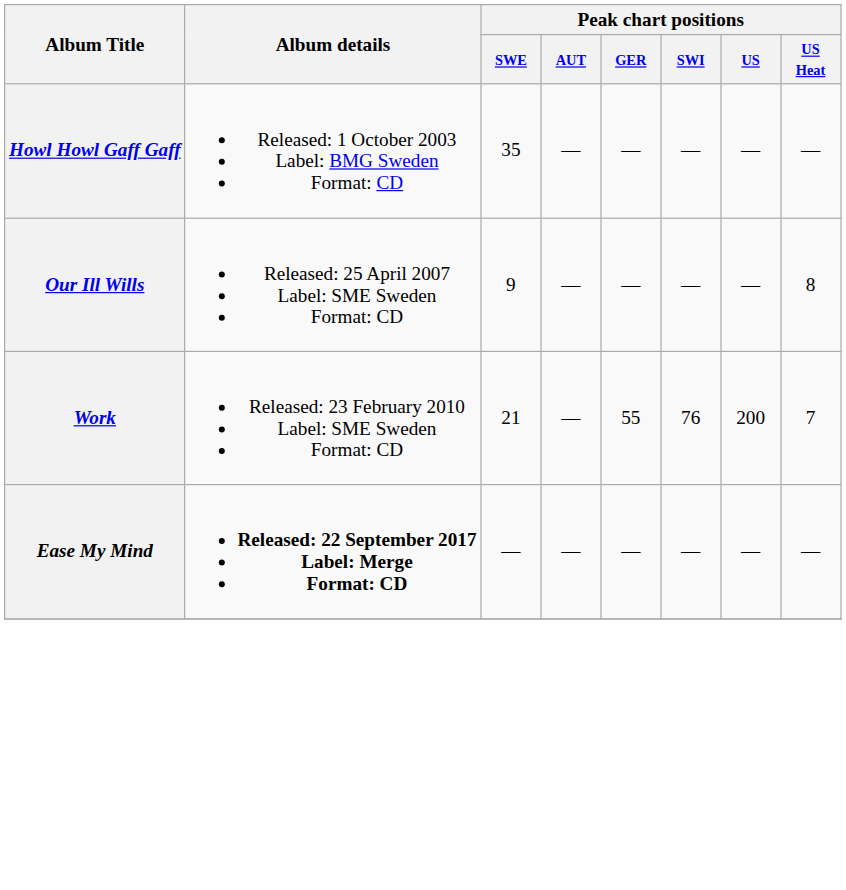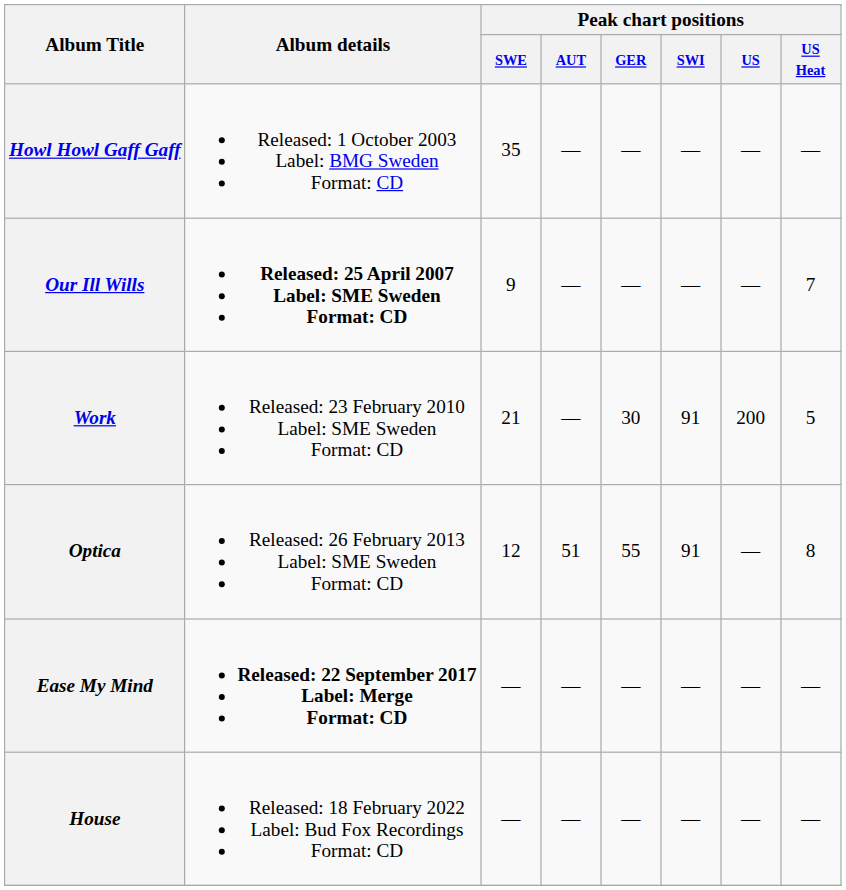Our Ill Wills | Album details: normal -> bold
Our Ill Wills | Peak chart positions / US Heat: 8 -> 7
Work | Peak chart positions / GER: 55 -> 30
Work | Peak chart positions / SWI: 76 -> 91
Work | Peak chart positions / US Heat: 7 -> 5
+ row: Optica | Released: 26 February 2013 Label: SME Sweden Format: CD | 12 | 51 | 55 | 91 | — | 8
+ row: House | Released: 18 February 2022 Label: Bud Fox Recordings Format: CD | — | — | — | — | — | —
